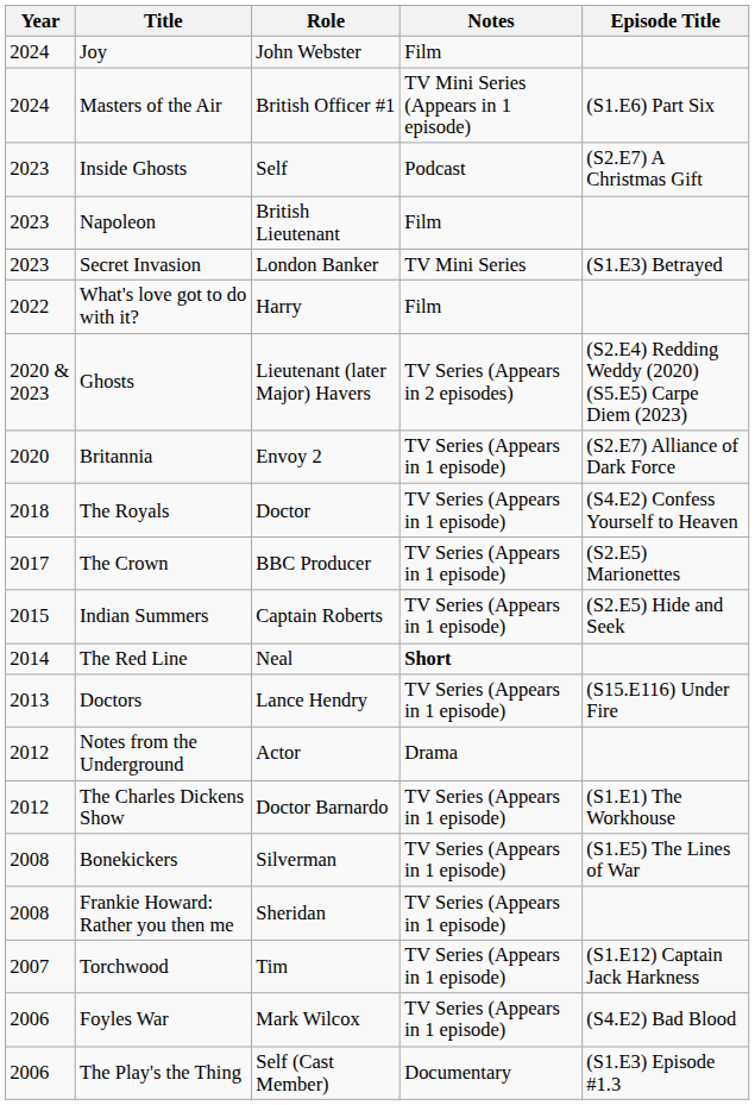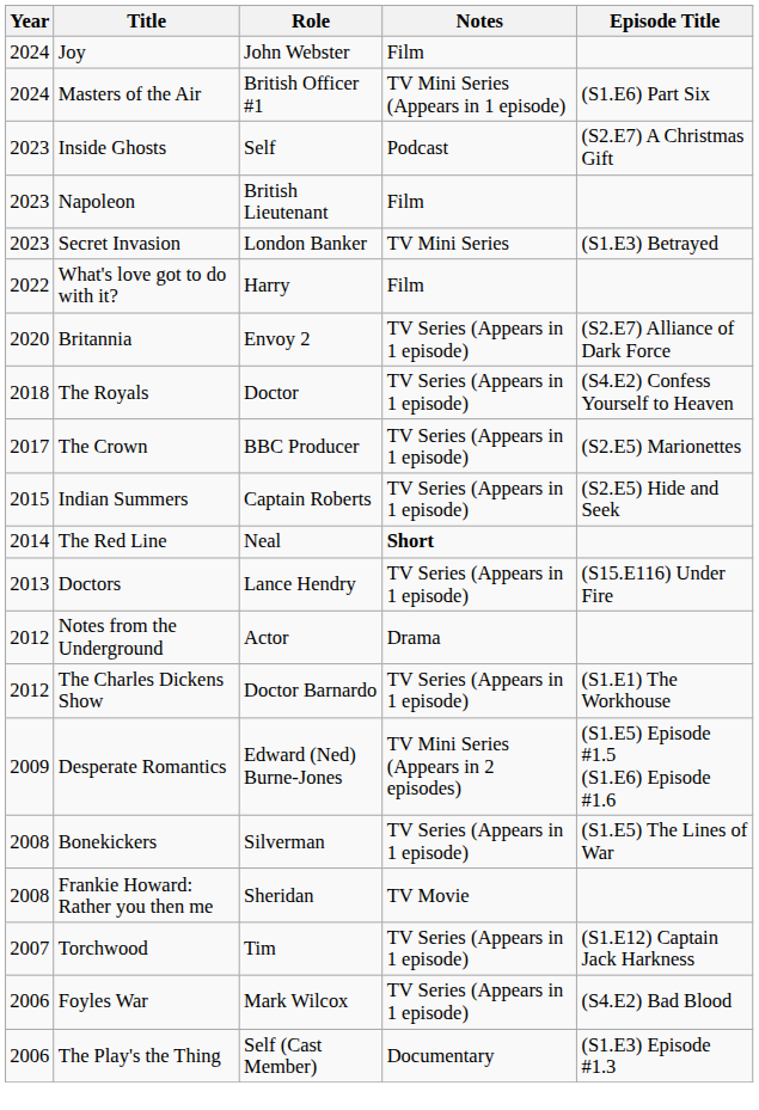- row: 2020 & 2023 | Ghosts | Lieutenant (later Major) Havers | TV Series (Appears in 2 episodes) | (S2.E4) Redding Weddy (2020) (S5.E5) Carpe Diem (2023)
+ row: 2009 | Desperate Romantics | Edward (Ned) Burne-Jones | TV Mini Series (Appears in 2 episodes) | (S1.E5) Episode #1.5 (S1.E6) Episode #1.6
Frankie Howard: Rather you then me | Notes: TV Series (Appears in 1 episode) -> TV Movie
